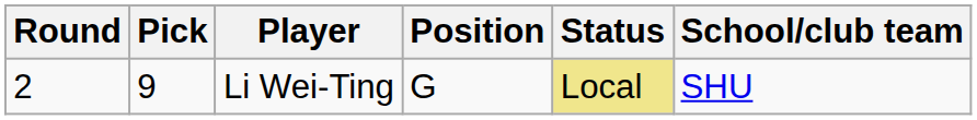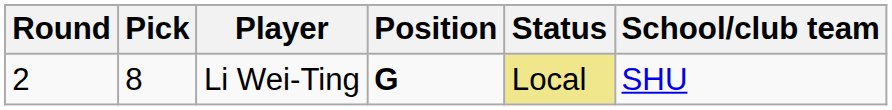Li Wei-Ting | Pick: 9 -> 8
Li Wei-Ting | Position: normal -> bold
